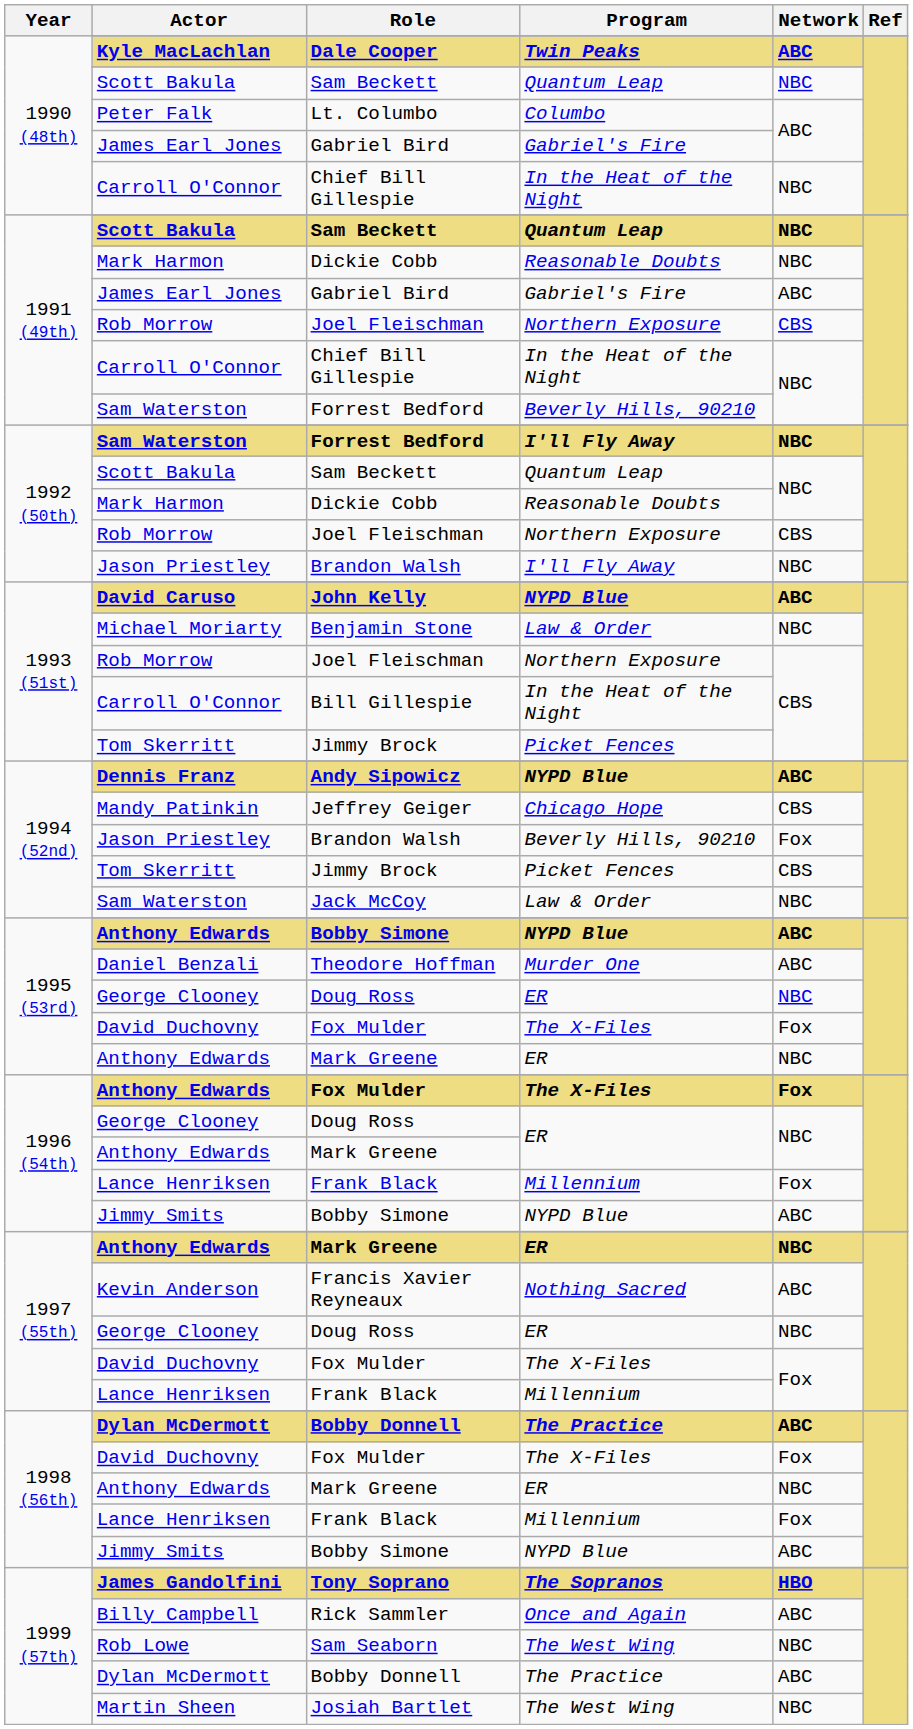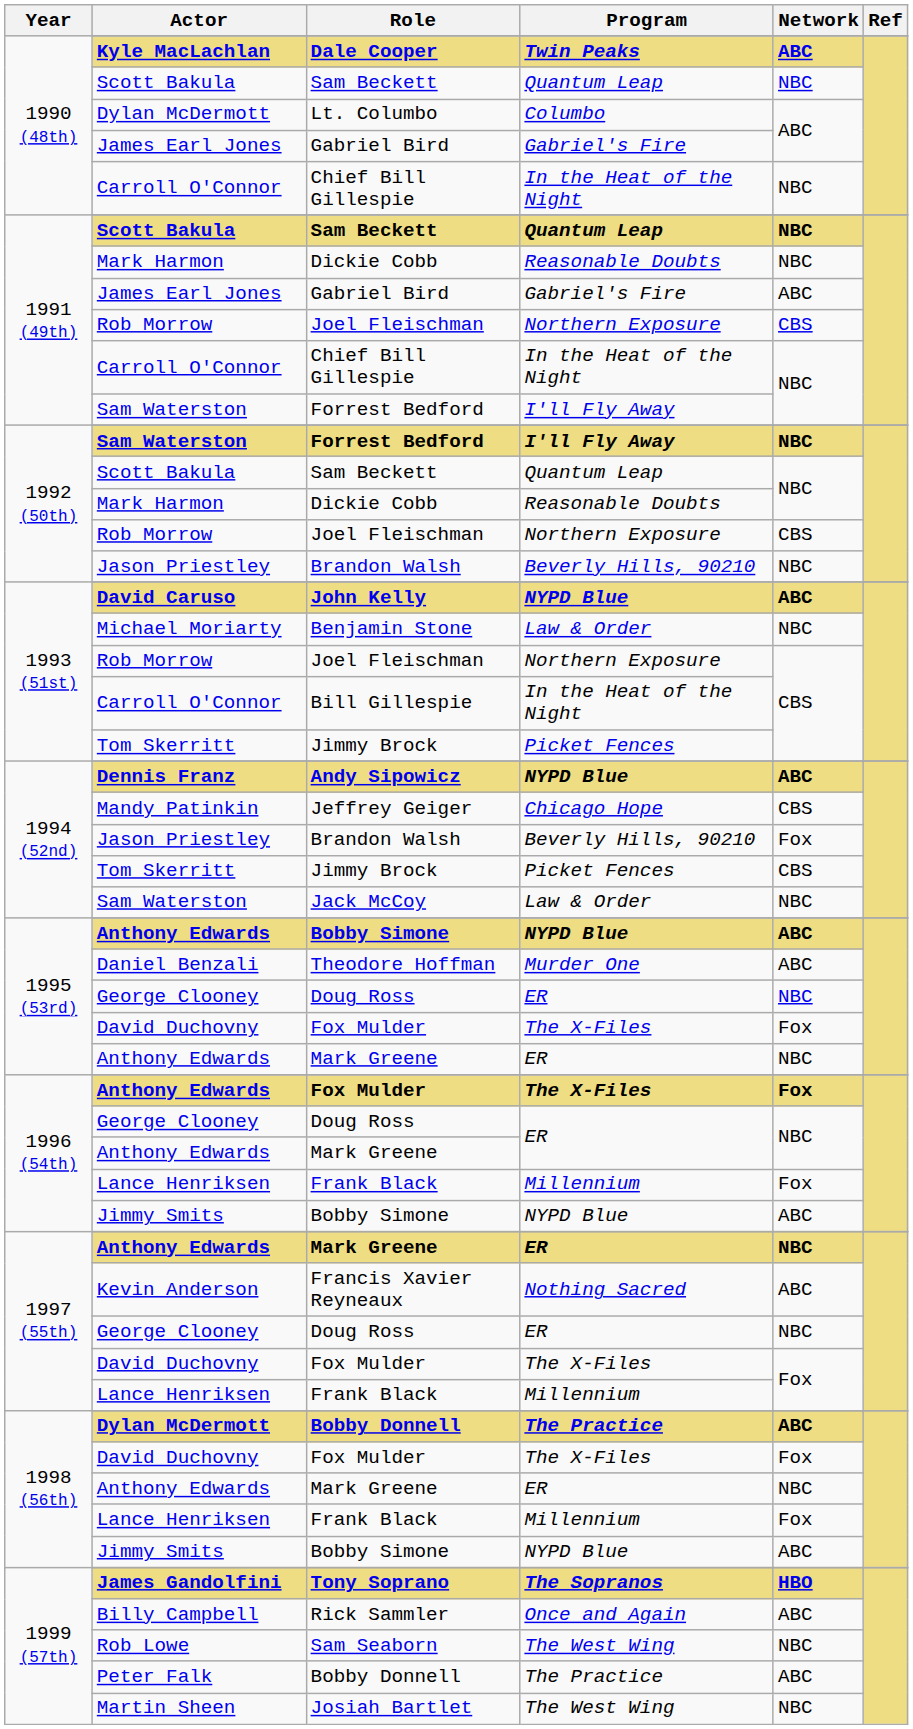Lt. Columbo | Actor: Peter Falk -> Dylan McDermott
1991 (49th) / Forrest Bedford | Program: Beverly Hills, 90210 -> I'll Fly Away
1992 (50th) / Brandon Walsh | Program: I'll Fly Away -> Beverly Hills, 90210
1999 (57th) / Bobby Donnell | Actor: Dylan McDermott -> Peter Falk
